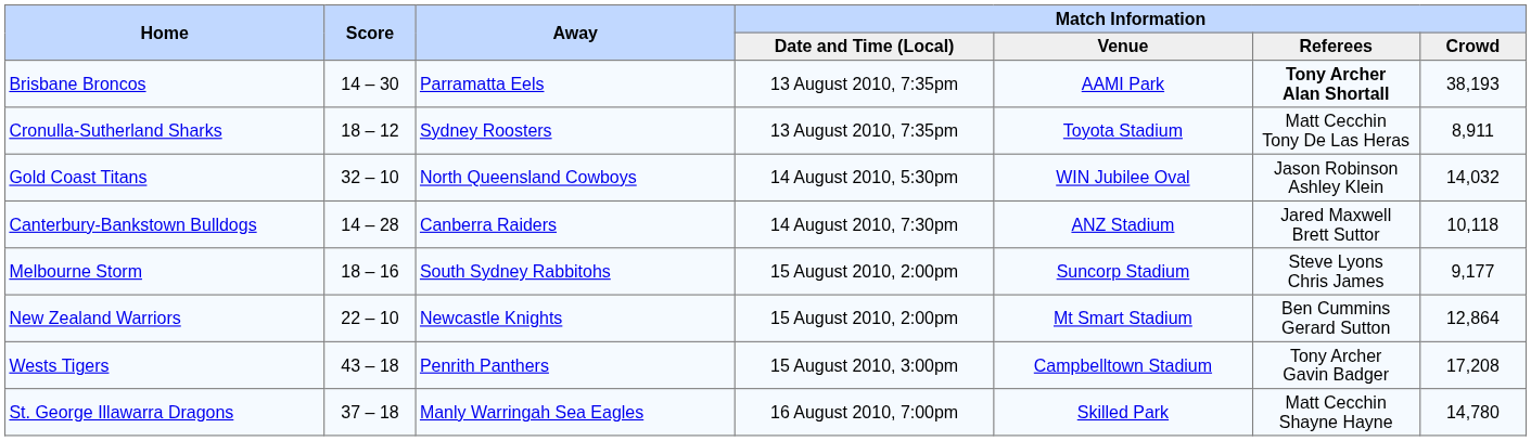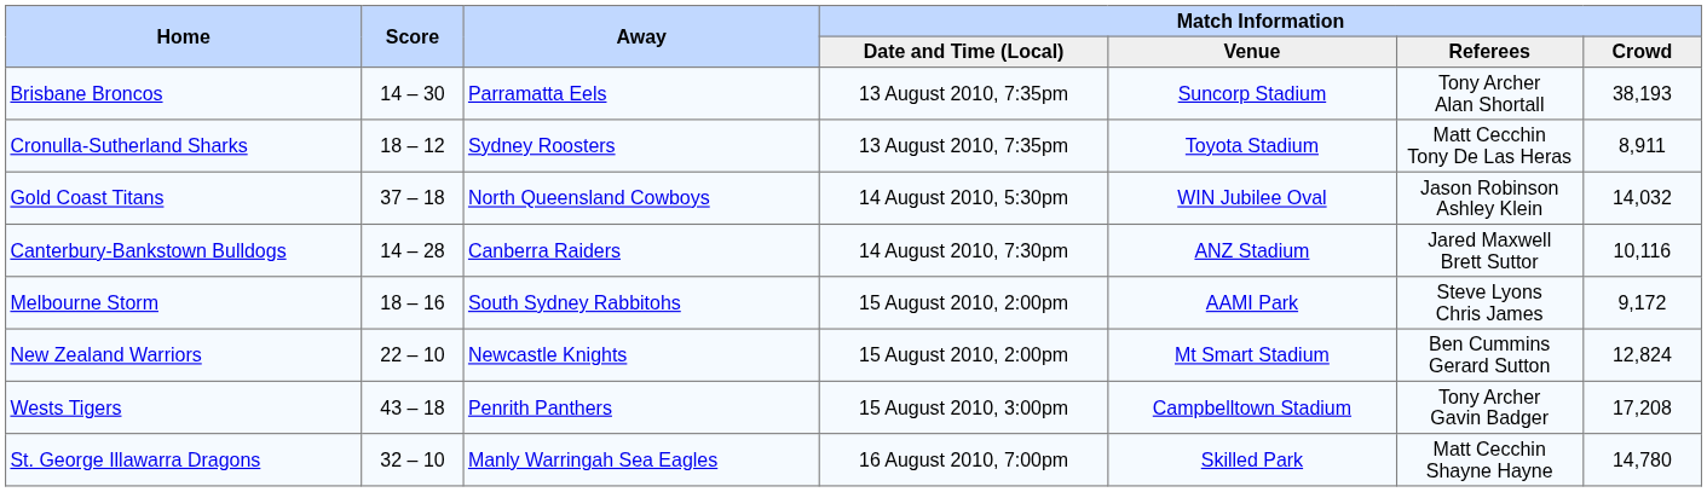Brisbane Broncos | Match Information / Venue: AAMI Park -> Suncorp Stadium
Brisbane Broncos | Match Information / Referees: bold -> normal
Gold Coast Titans | Score: 32 – 10 -> 37 – 18
Canterbury-Bankstown Bulldogs | Match Information / Crowd: 10,118 -> 10,116
Melbourne Storm | Match Information / Venue: Suncorp Stadium -> AAMI Park
Melbourne Storm | Match Information / Crowd: 9,177 -> 9,172
New Zealand Warriors | Match Information / Crowd: 12,864 -> 12,824
St. George Illawarra Dragons | Score: 37 – 18 -> 32 – 10
